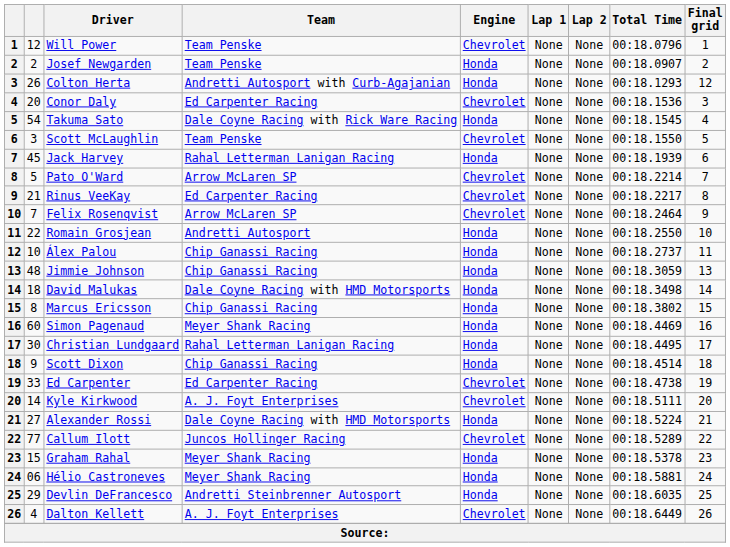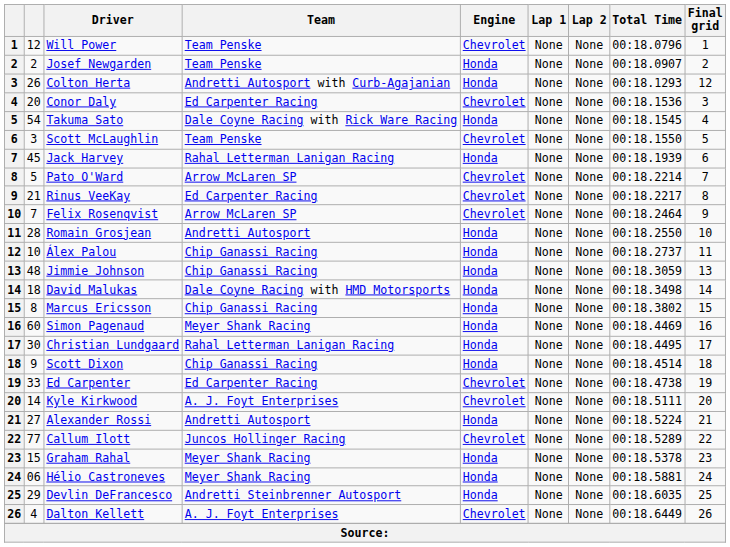Romain Grosjean | column 2: 22 -> 28
Alexander Rossi | Team: Dale Coyne Racing with HMD Motorsports -> Andretti Autosport
